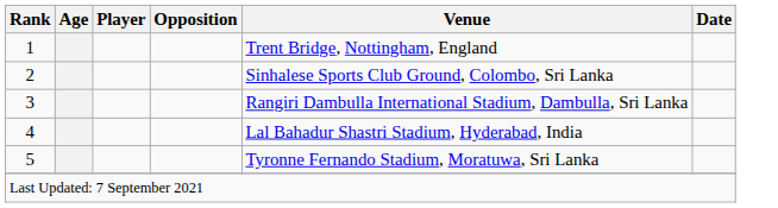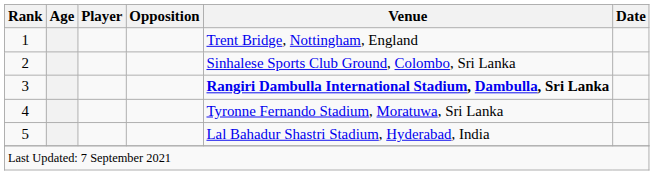3 | Venue: normal -> bold
4 | Venue: Lal Bahadur Shastri Stadium, Hyderabad, India -> Tyronne Fernando Stadium, Moratuwa, Sri Lanka
5 | Venue: Tyronne Fernando Stadium, Moratuwa, Sri Lanka -> Lal Bahadur Shastri Stadium, Hyderabad, India
